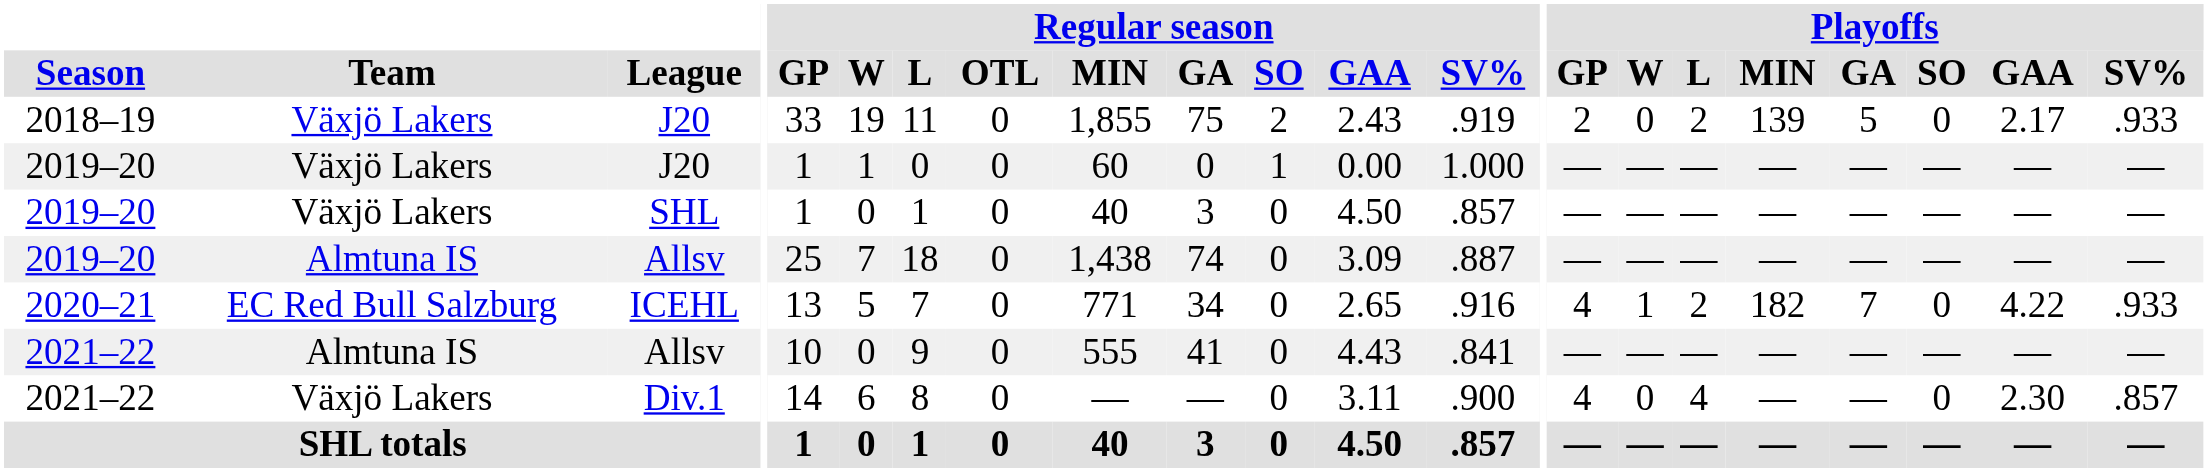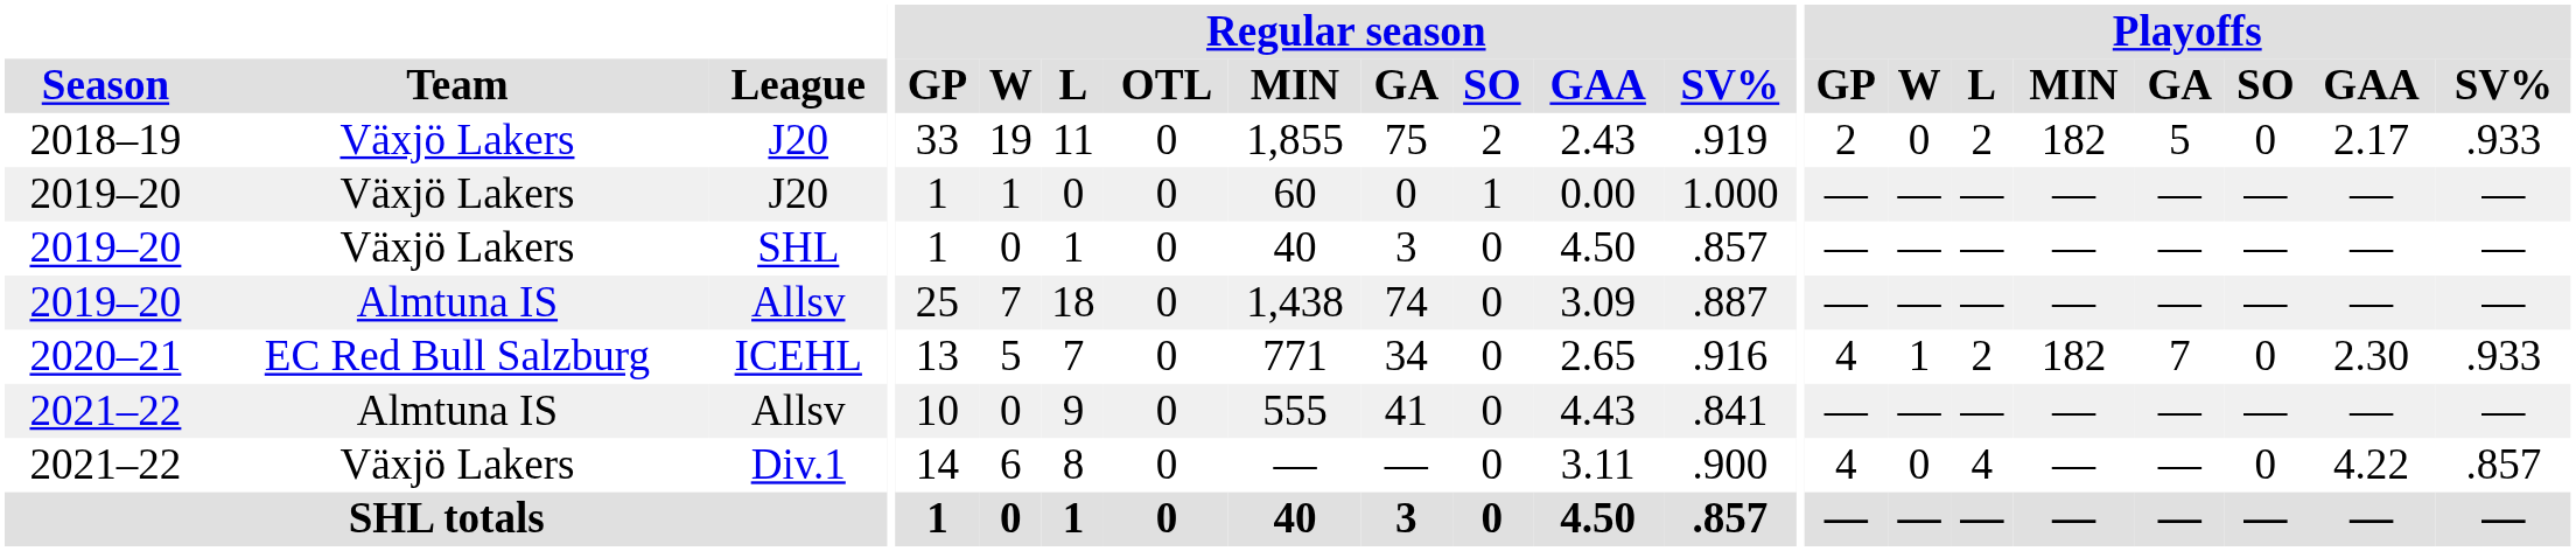2018–19 / J20 | Playoffs / MIN: 139 -> 182
ICEHL | Playoffs / GAA: 4.22 -> 2.30
Div.1 | Playoffs / GAA: 2.30 -> 4.22
